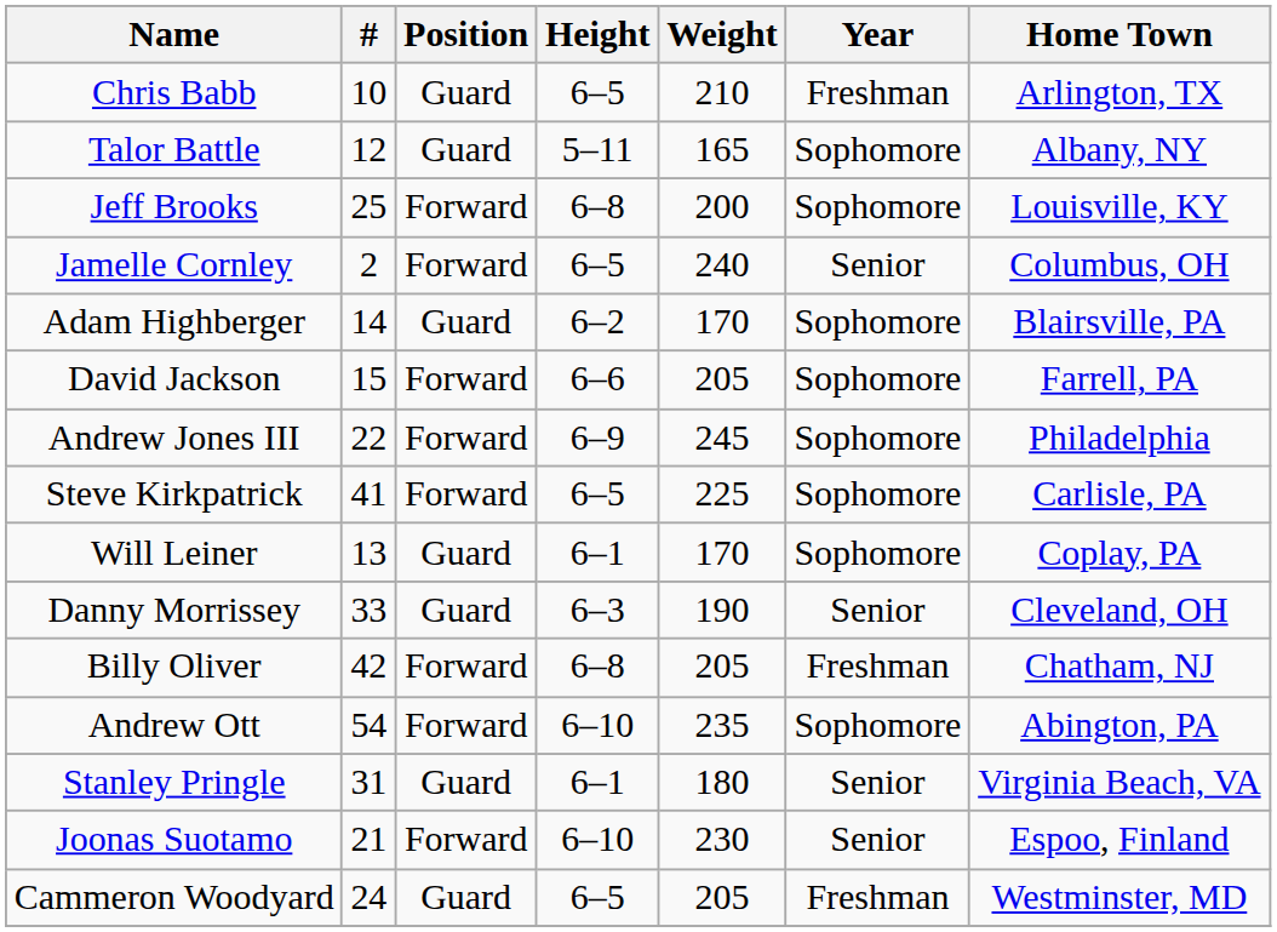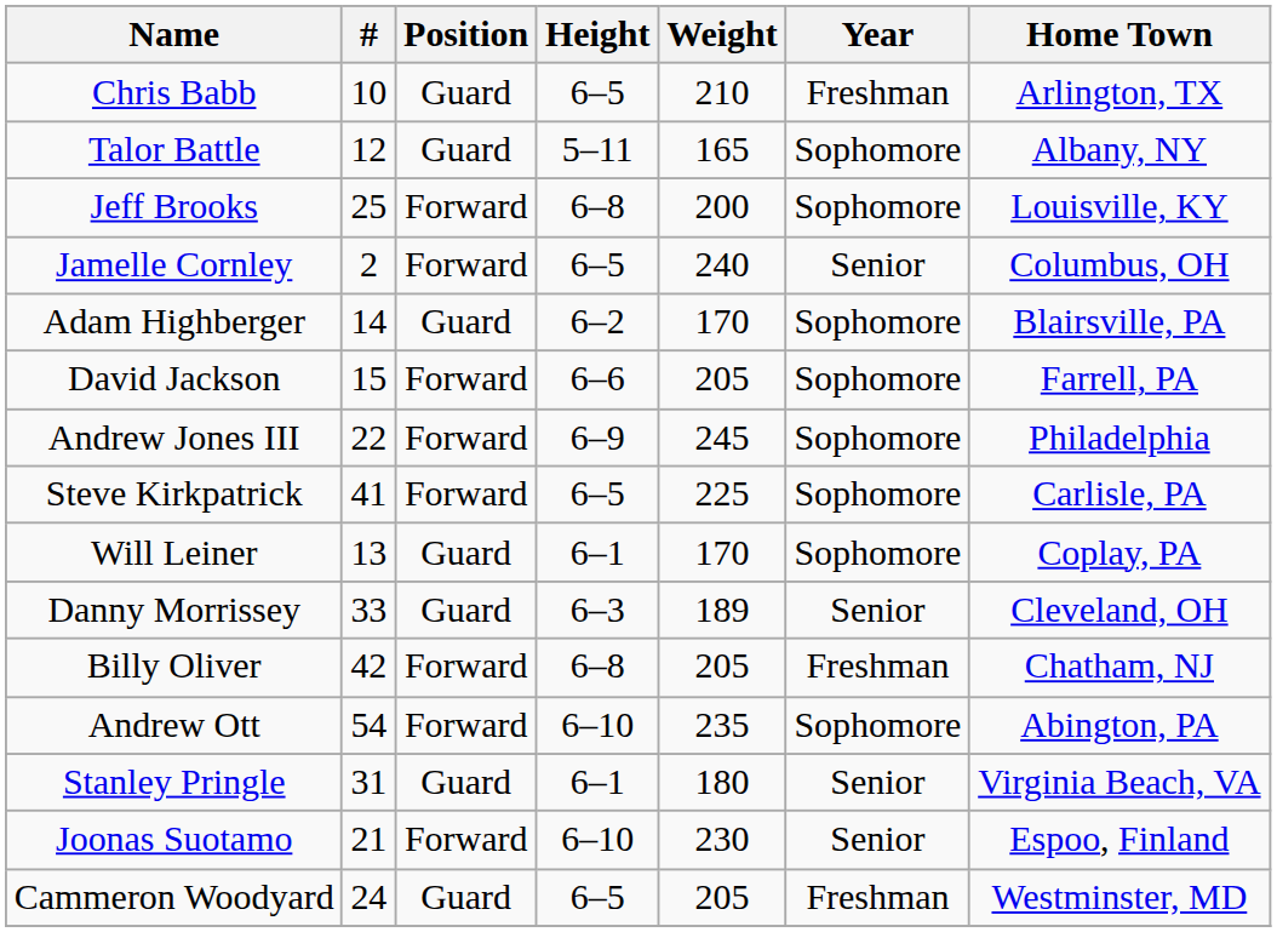Danny Morrissey | Weight: 190 -> 189
